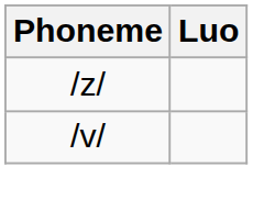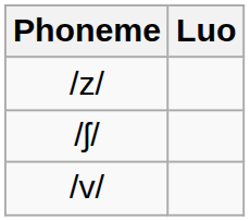+ row: /ʃ/
